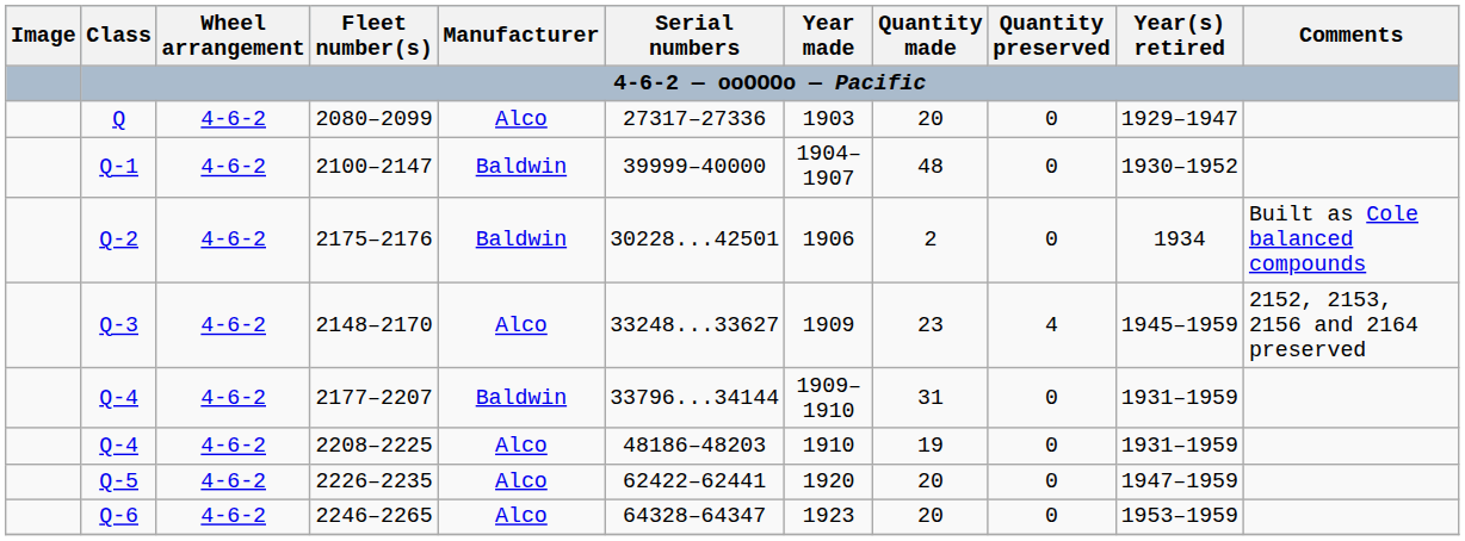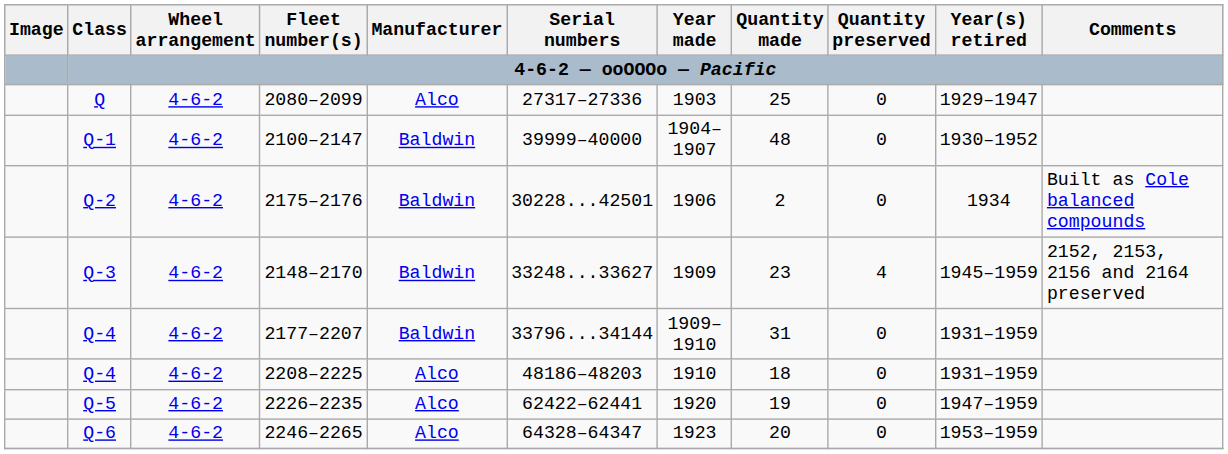2080–2099 | Quantity made: 20 -> 25
2148–2170 | Manufacturer: Alco -> Baldwin
2208–2225 | Quantity made: 19 -> 18
2226–2235 | Quantity made: 20 -> 19
